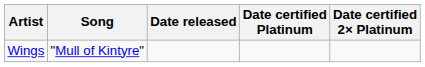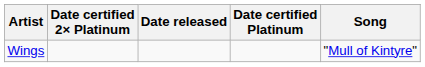columns swapped: Song <-> Date certified 2× Platinum
